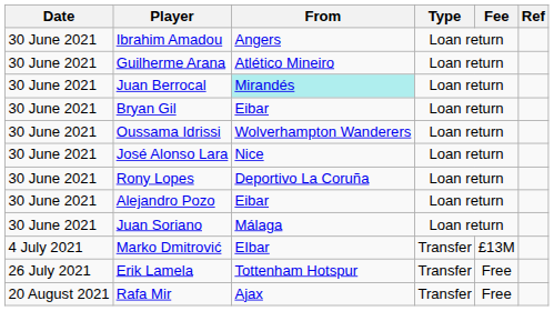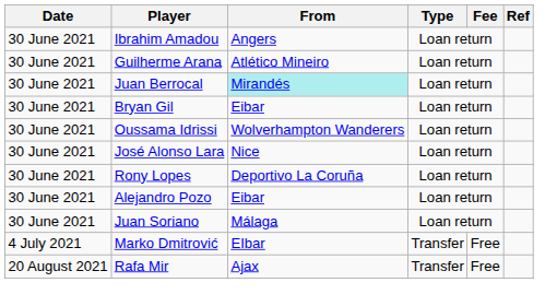Marko Dmitrović | Fee: £13M -> Free
- row: 26 July 2021 | Erik Lamela | Tottenham Hotspur | Transfer | Free
